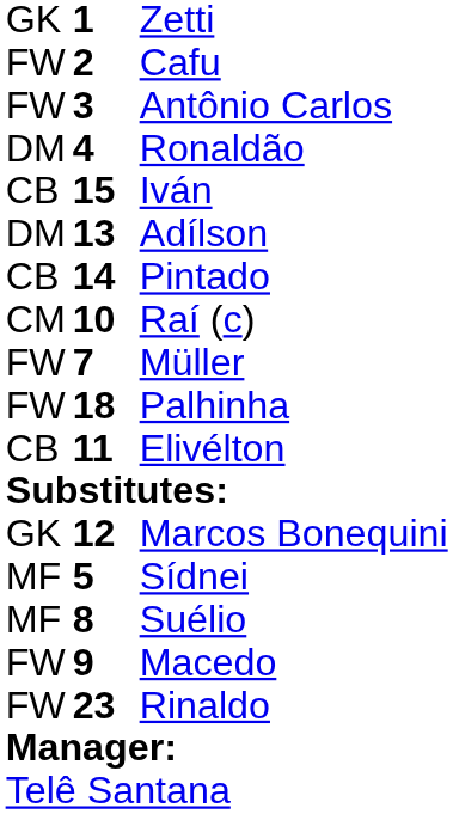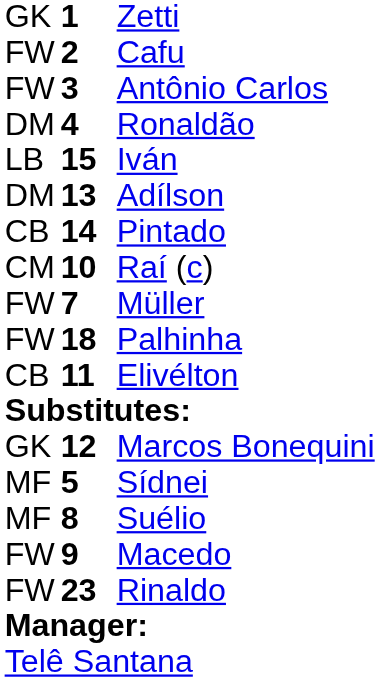Iván | column 1: CB -> LB
